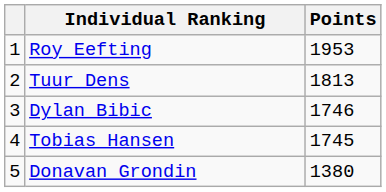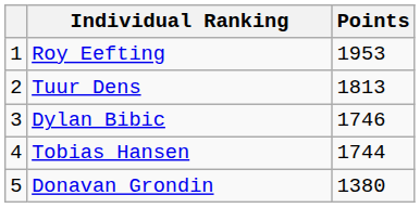Tobias Hansen | Points: 1745 -> 1744
